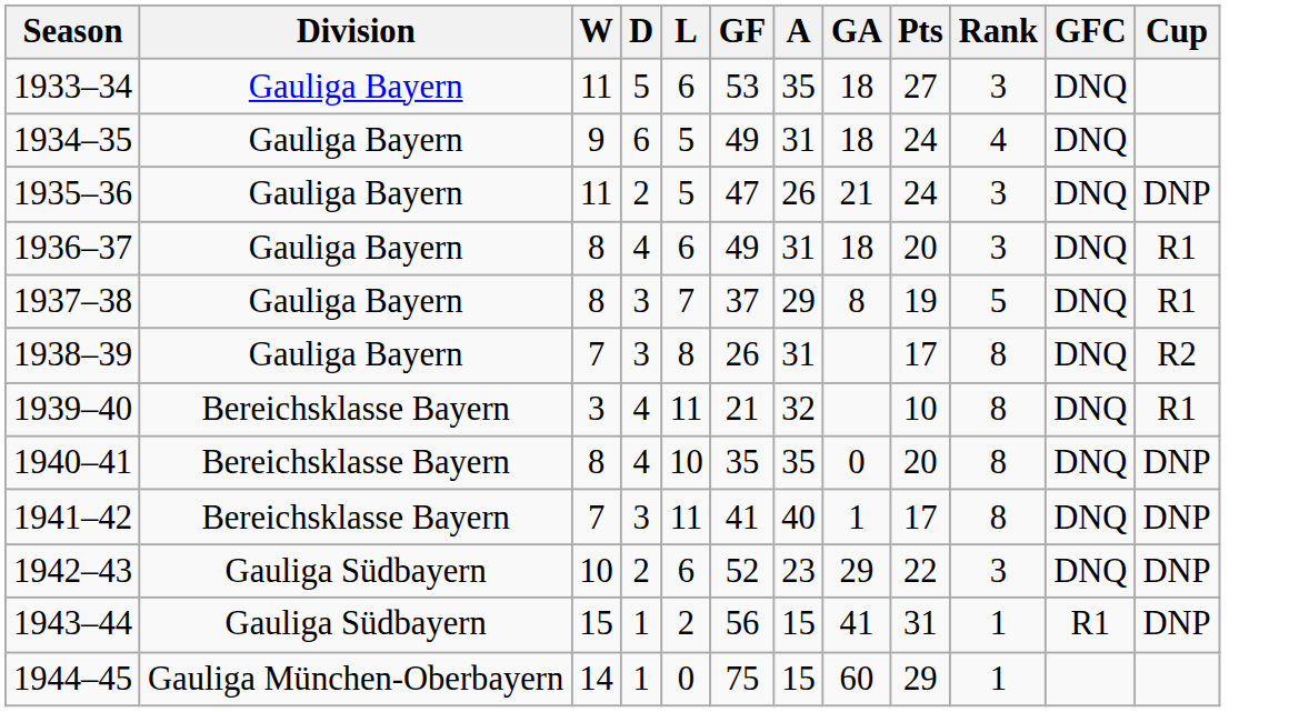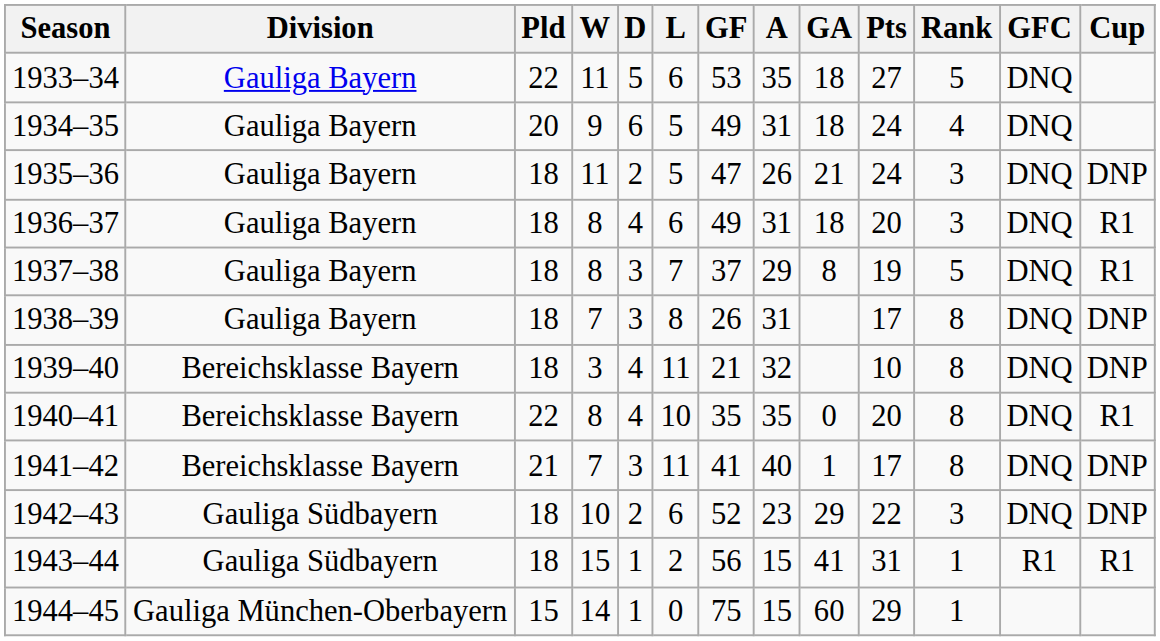+ column: Pld | 22 | 20 | 18 | 18 | 18 | 18 | 18 | 22 | 21 | 18 | 18 | 15
1933–34 | Rank: 3 -> 5
1938–39 | Cup: R2 -> DNP
1939–40 | Cup: R1 -> DNP
1940–41 | Cup: DNP -> R1
1943–44 | Cup: DNP -> R1
